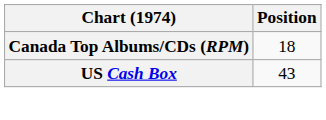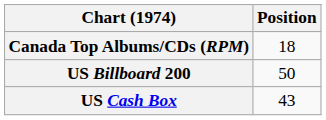+ row: US Billboard 200 | 50
